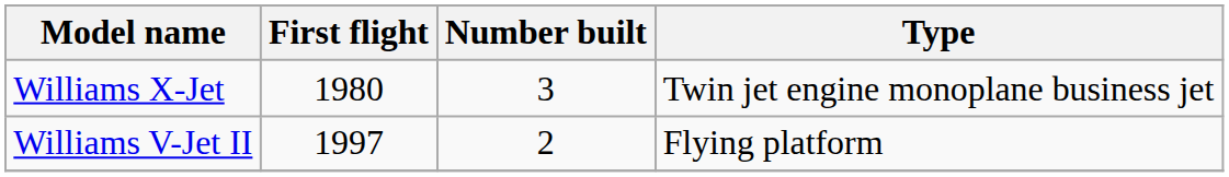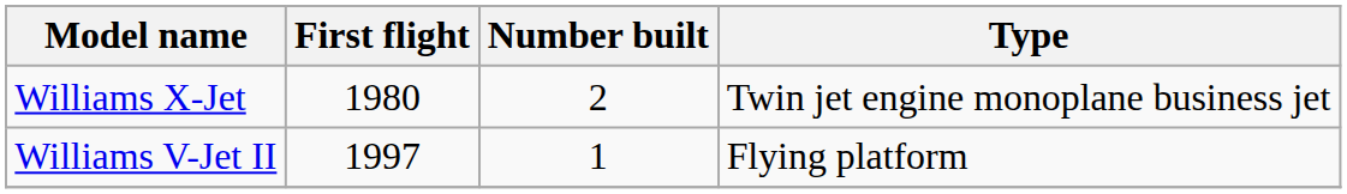Williams X-Jet | Number built: 3 -> 2
Williams V-Jet II | Number built: 2 -> 1
